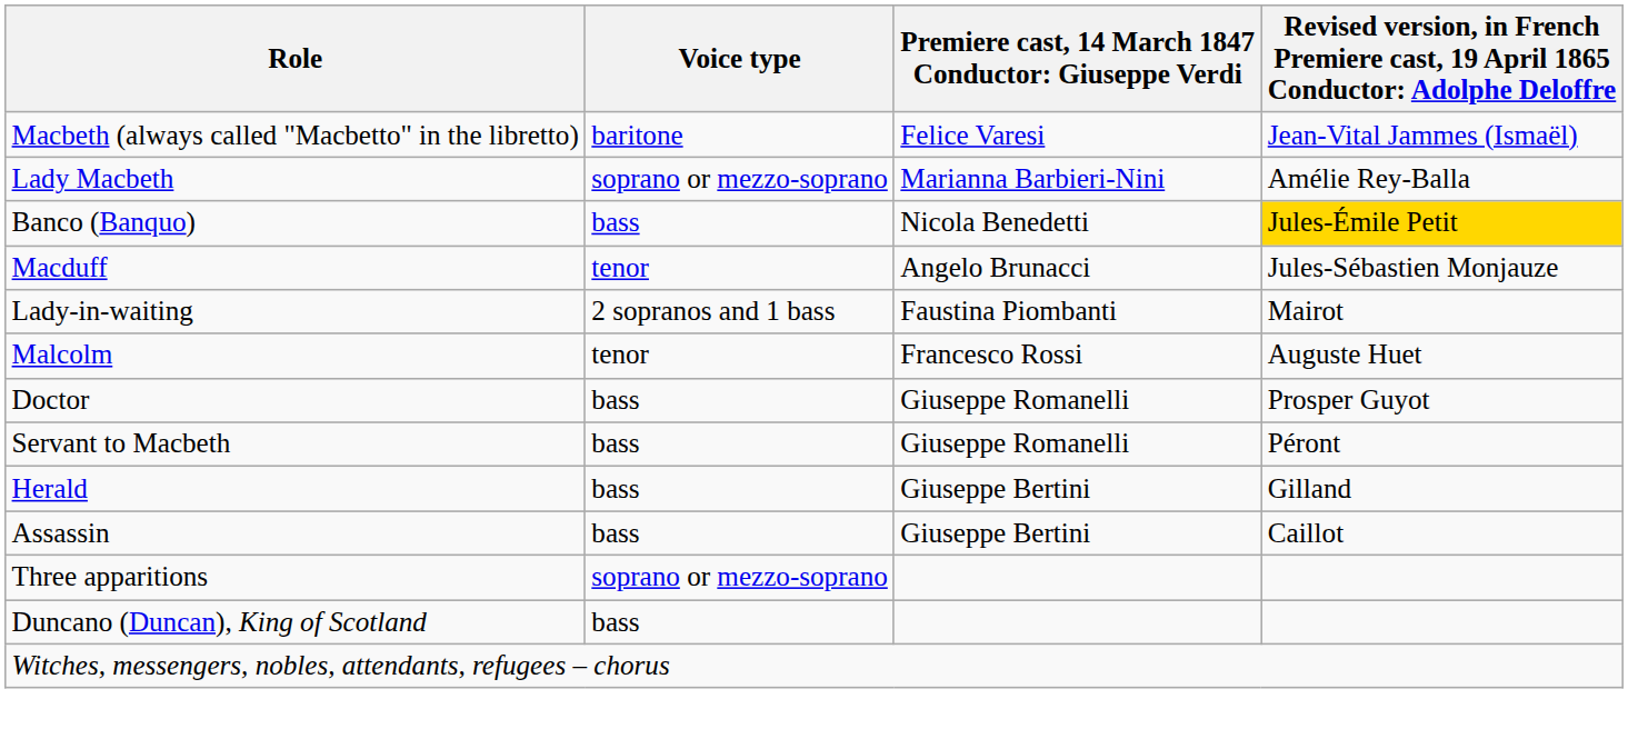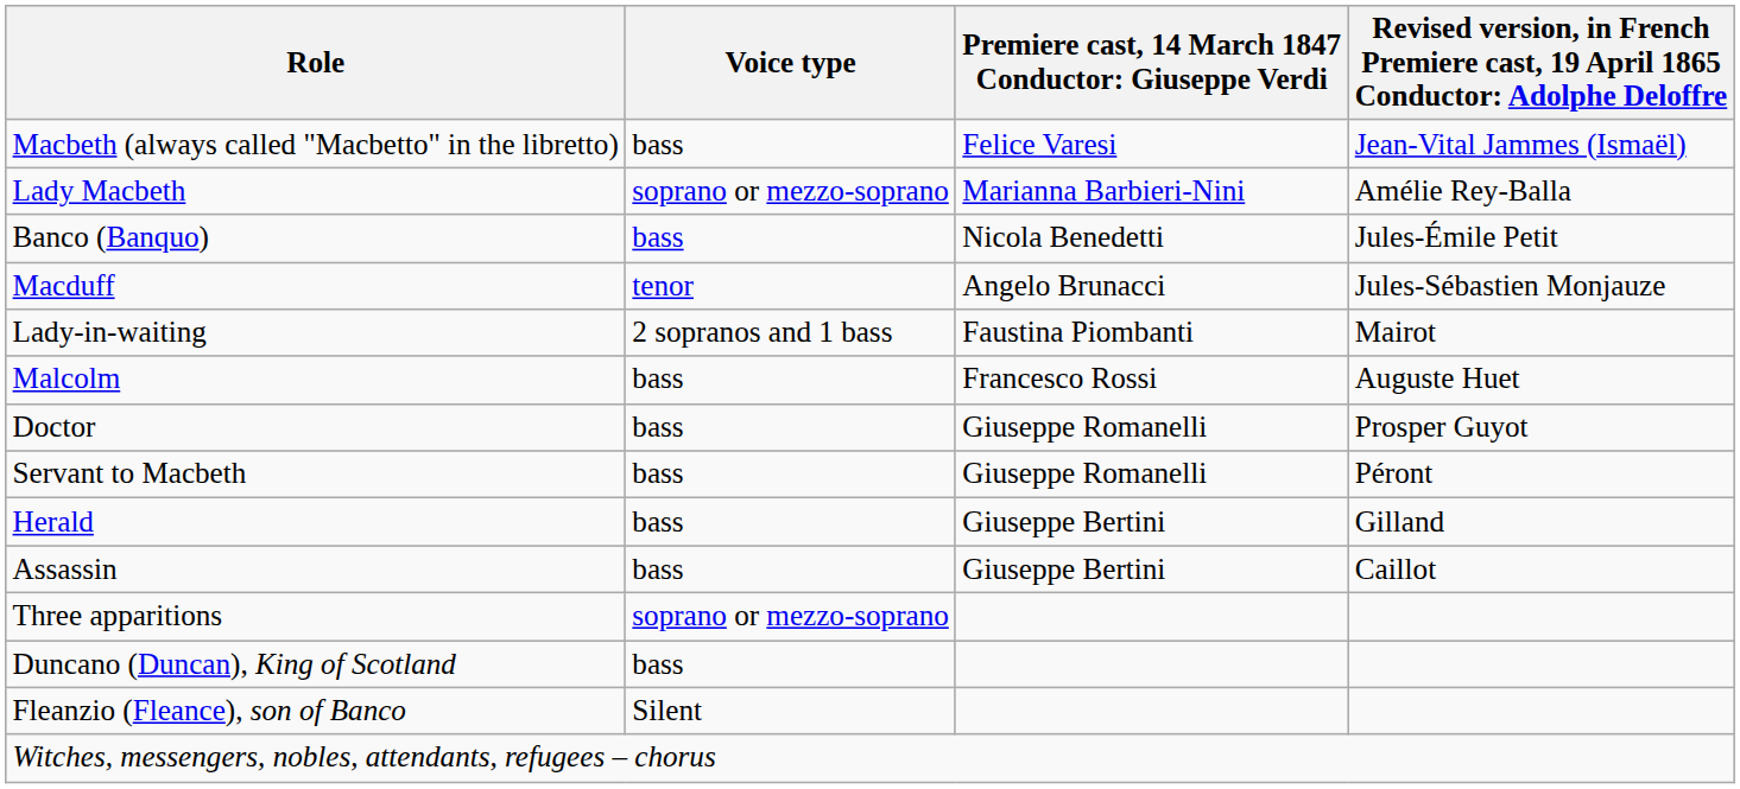Macbeth (always called "Macbetto" in the libretto) | Voice type: baritone -> bass
Banco (Banquo) | column 4: gold background -> no background
Malcolm | Voice type: tenor -> bass
+ row: Fleanzio (Fleance), son of Banco | Silent
